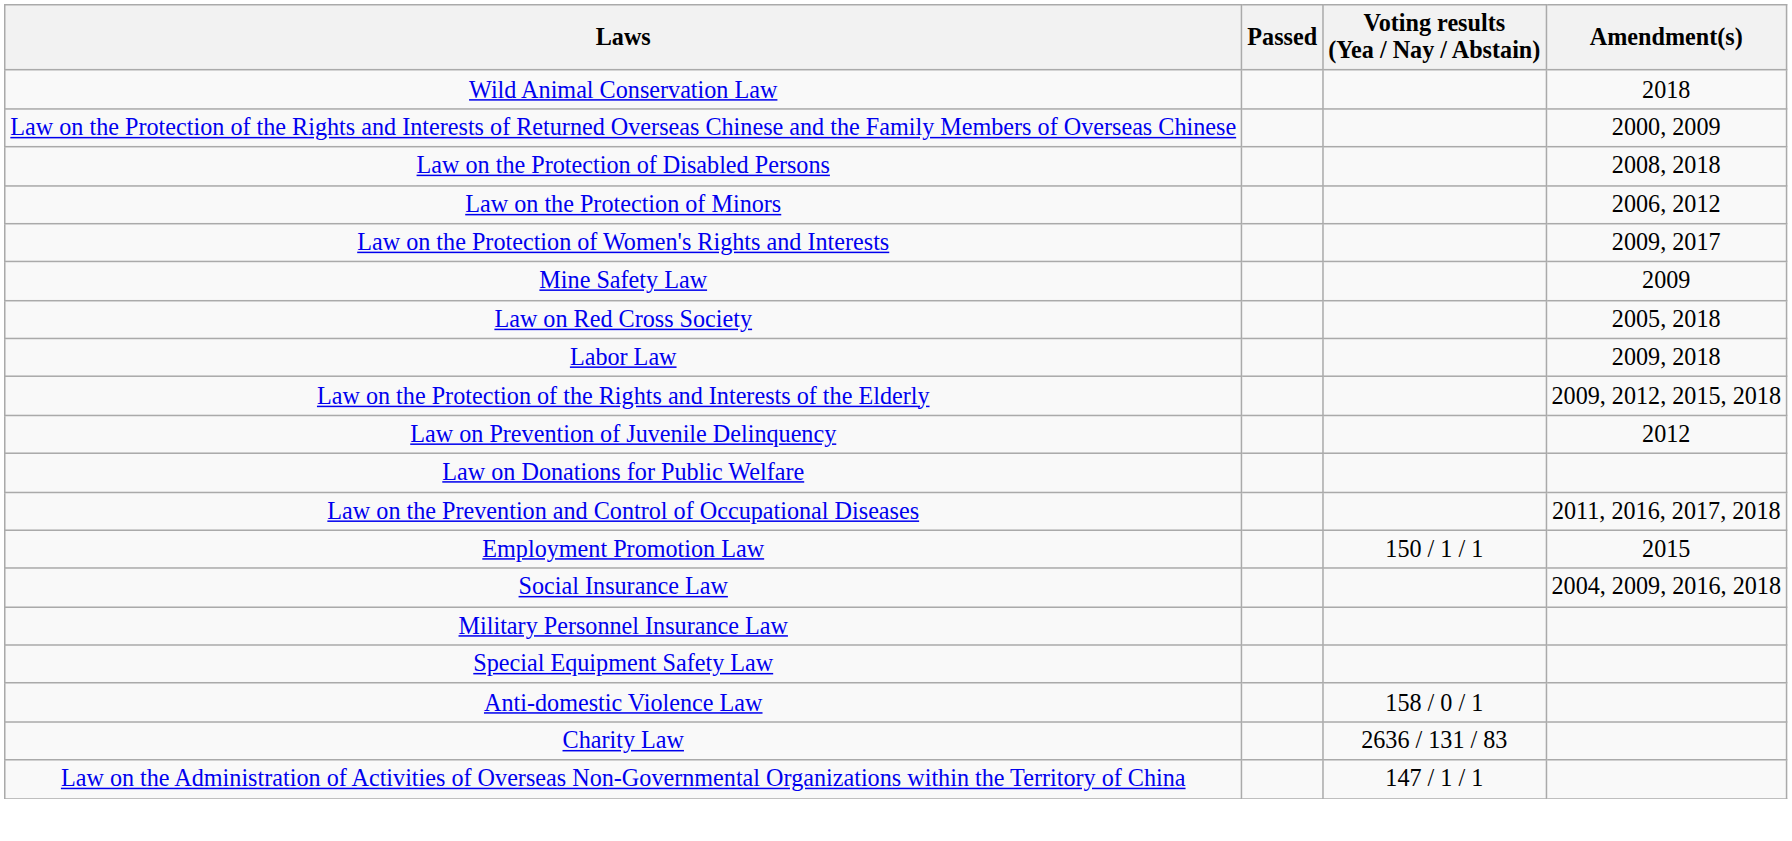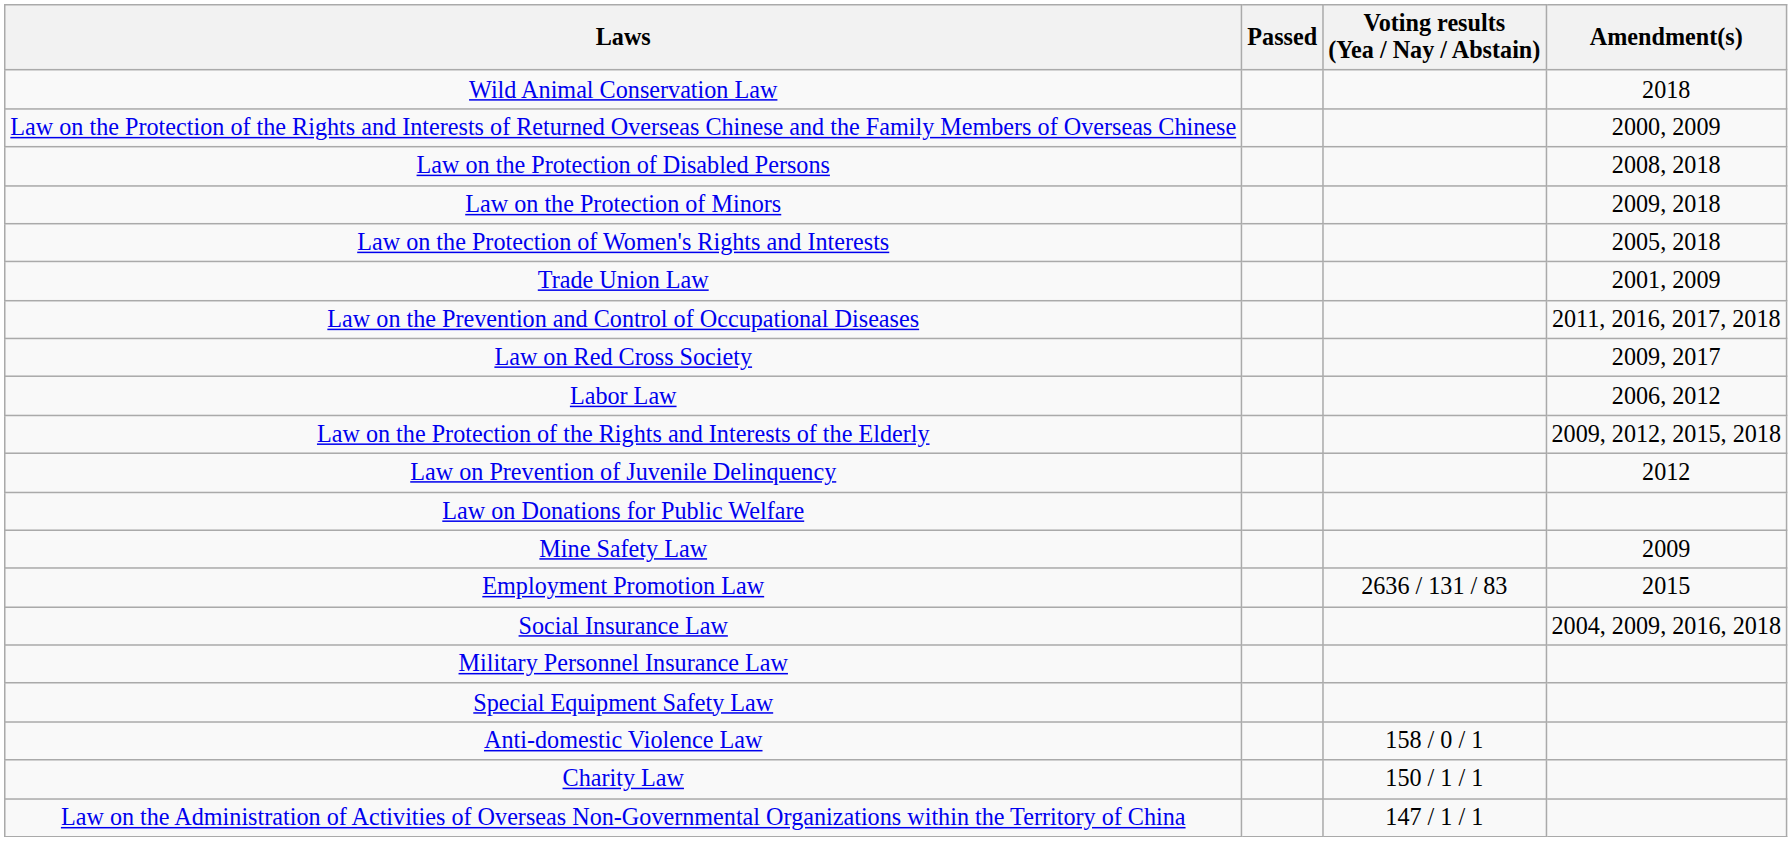Law on the Protection of Minors | Amendment(s): 2006, 2012 -> 2009, 2018
Law on the Protection of Women's Rights and Interests | Amendment(s): 2009, 2017 -> 2005, 2018
+ row: Trade Union Law | 2001, 2009
rows swapped: Mine Safety Law <-> Law on the Prevention and Control of Occupational Diseases
Law on Red Cross Society | Amendment(s): 2005, 2018 -> 2009, 2017
Labor Law | Amendment(s): 2009, 2018 -> 2006, 2012
Employment Promotion Law | Voting results (Yea / Nay / Abstain): 150 / 1 / 1 -> 2636 / 131 / 83
Charity Law | Voting results (Yea / Nay / Abstain): 2636 / 131 / 83 -> 150 / 1 / 1
